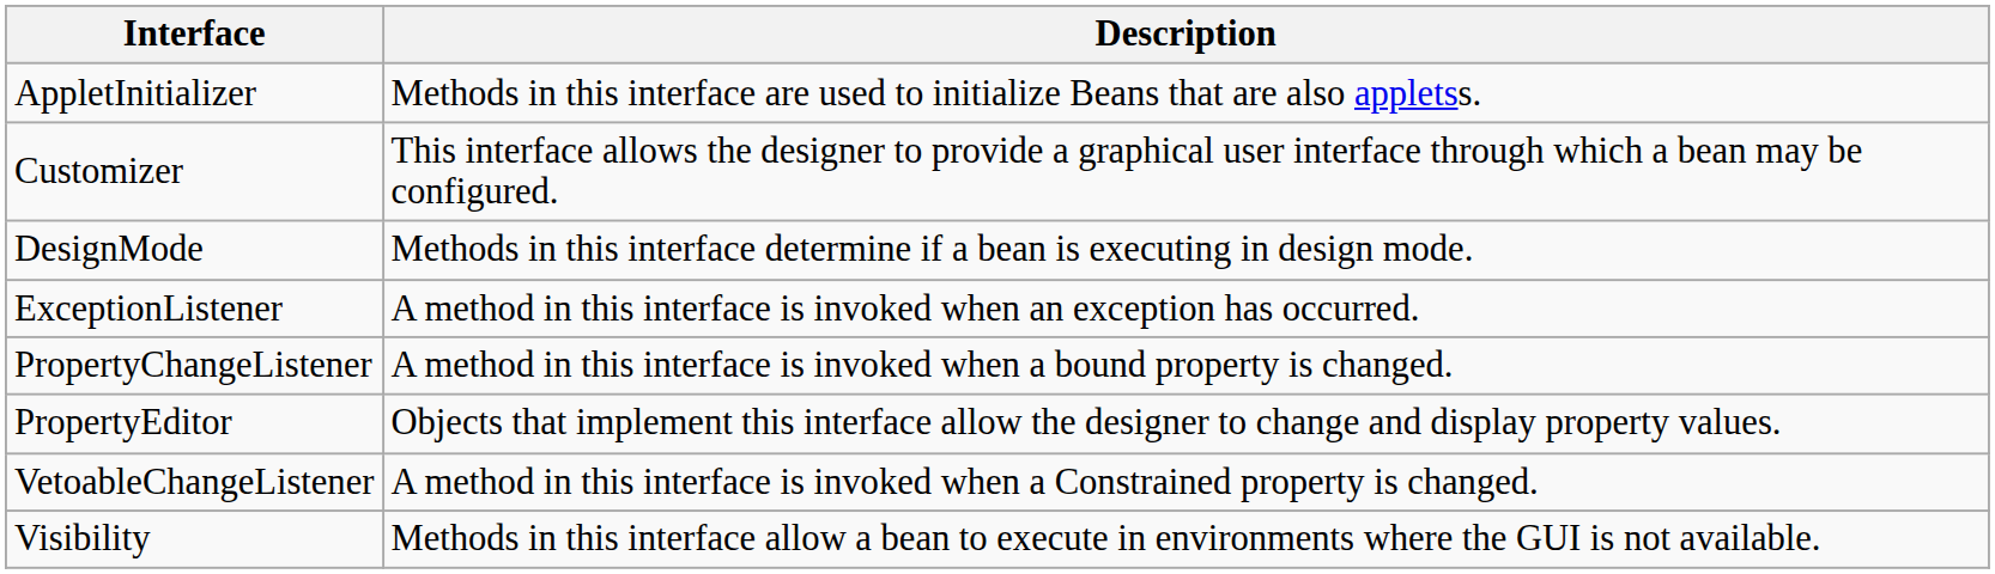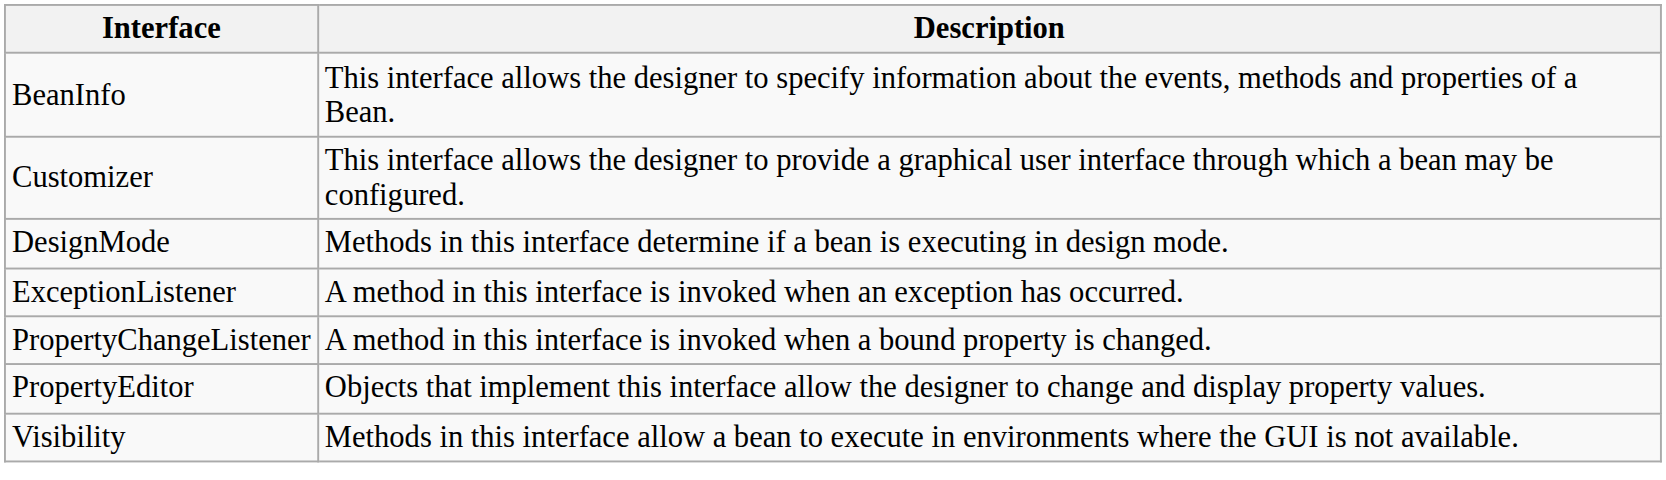- row: AppletInitializer | Methods in this interface are used to initialize Beans that are also appletss.
+ row: BeanInfo | This interface allows the designer to specify information about the events, methods and properties of a Bean.
- row: VetoableChangeListener | A method in this interface is invoked when a Constrained property is changed.
